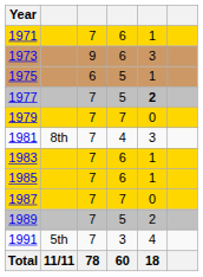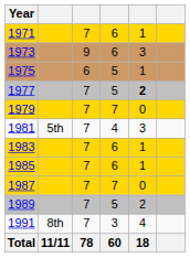1981 | column 2: 8th -> 5th
1991 | column 2: 5th -> 8th
